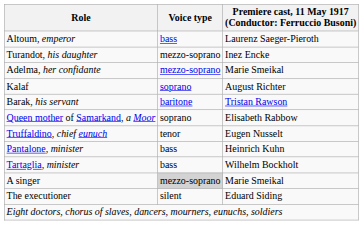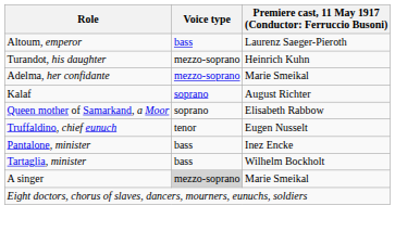Turandot, his daughter | column 3: Inez Encke -> Heinrich Kuhn
- row: Barak, his servant | baritone | Tristan Rawson
Pantalone, minister | column 3: Heinrich Kuhn -> Inez Encke
- row: The executioner | silent | Eduard Siding
